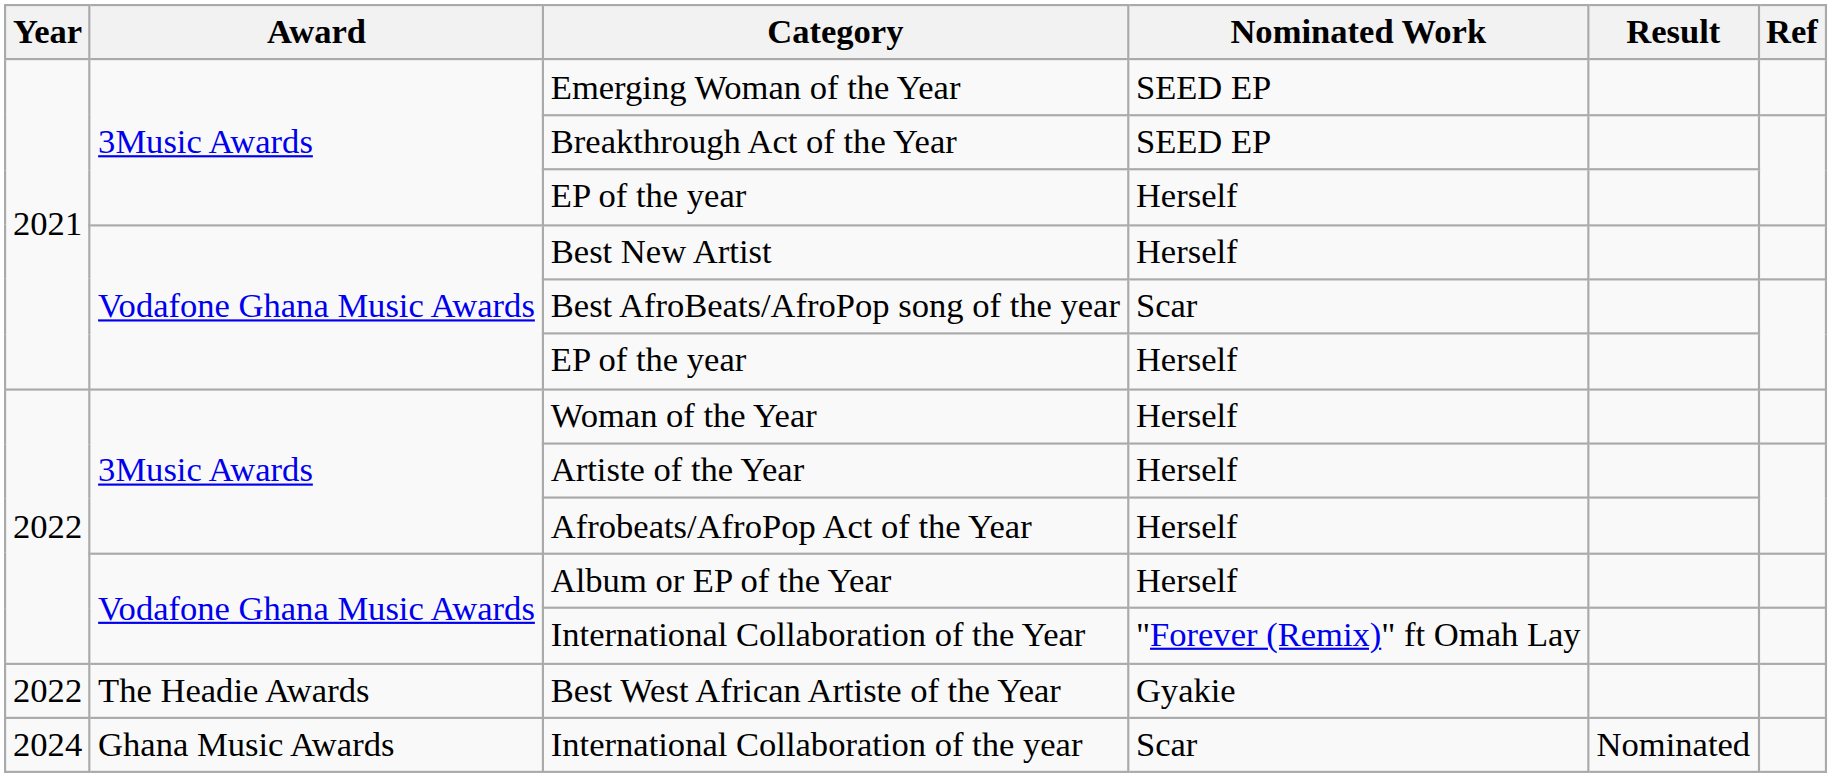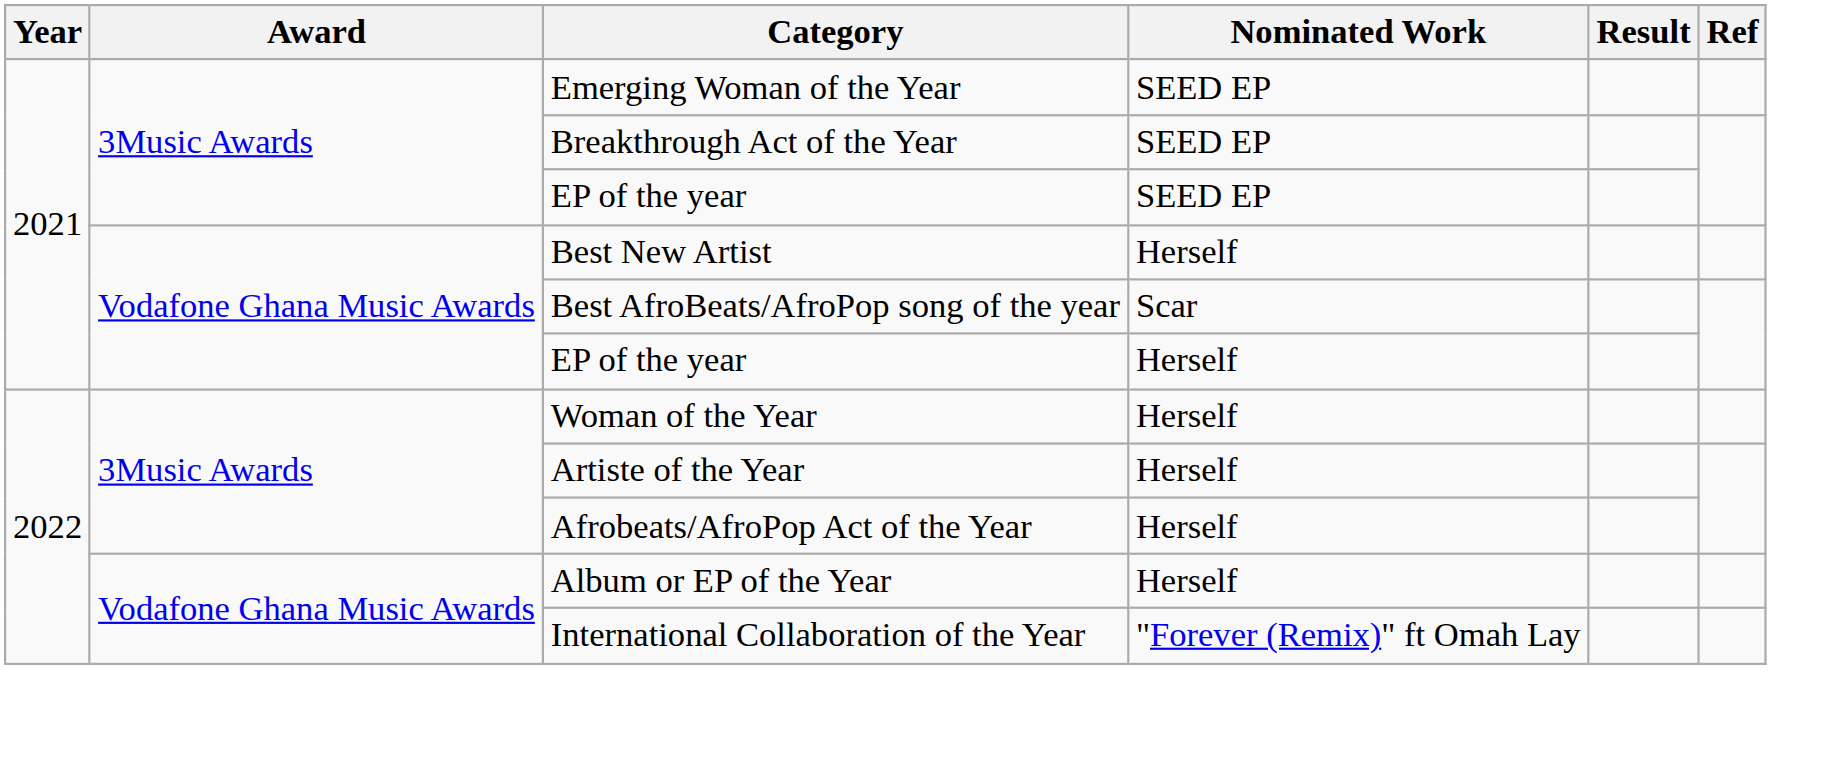3Music Awards / EP of the year | Nominated Work: Herself -> SEED EP
- row: 2022 | The Headie Awards | Best West African Artiste of the Year | Gyakie
- row: 2024 | Ghana Music Awards | International Collaboration of the year | Scar | Nominated
